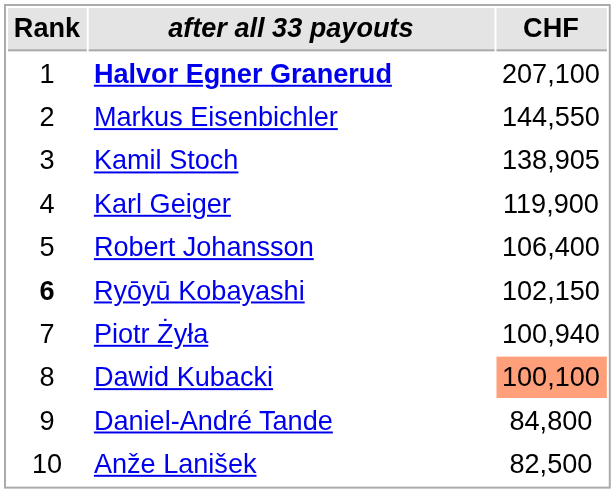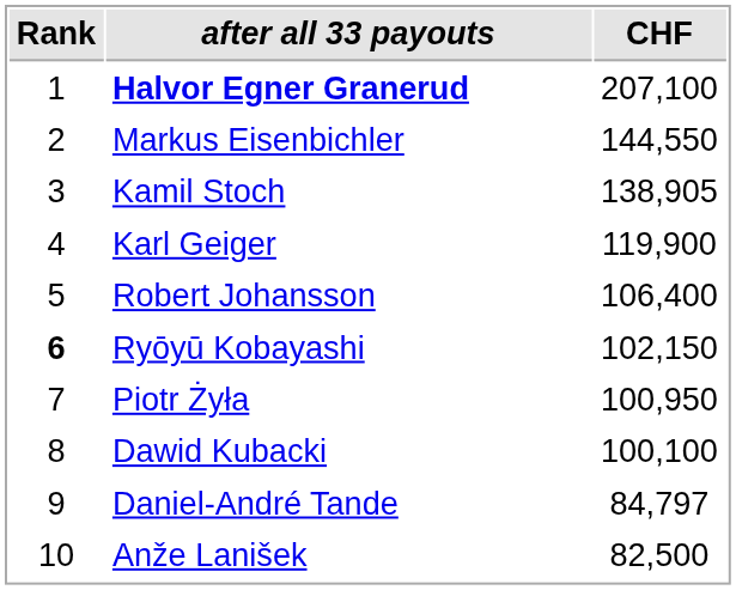Piotr Żyła | CHF: 100,940 -> 100,950
Dawid Kubacki | CHF: lightsalmon background -> no background
Daniel-André Tande | CHF: 84,800 -> 84,797
